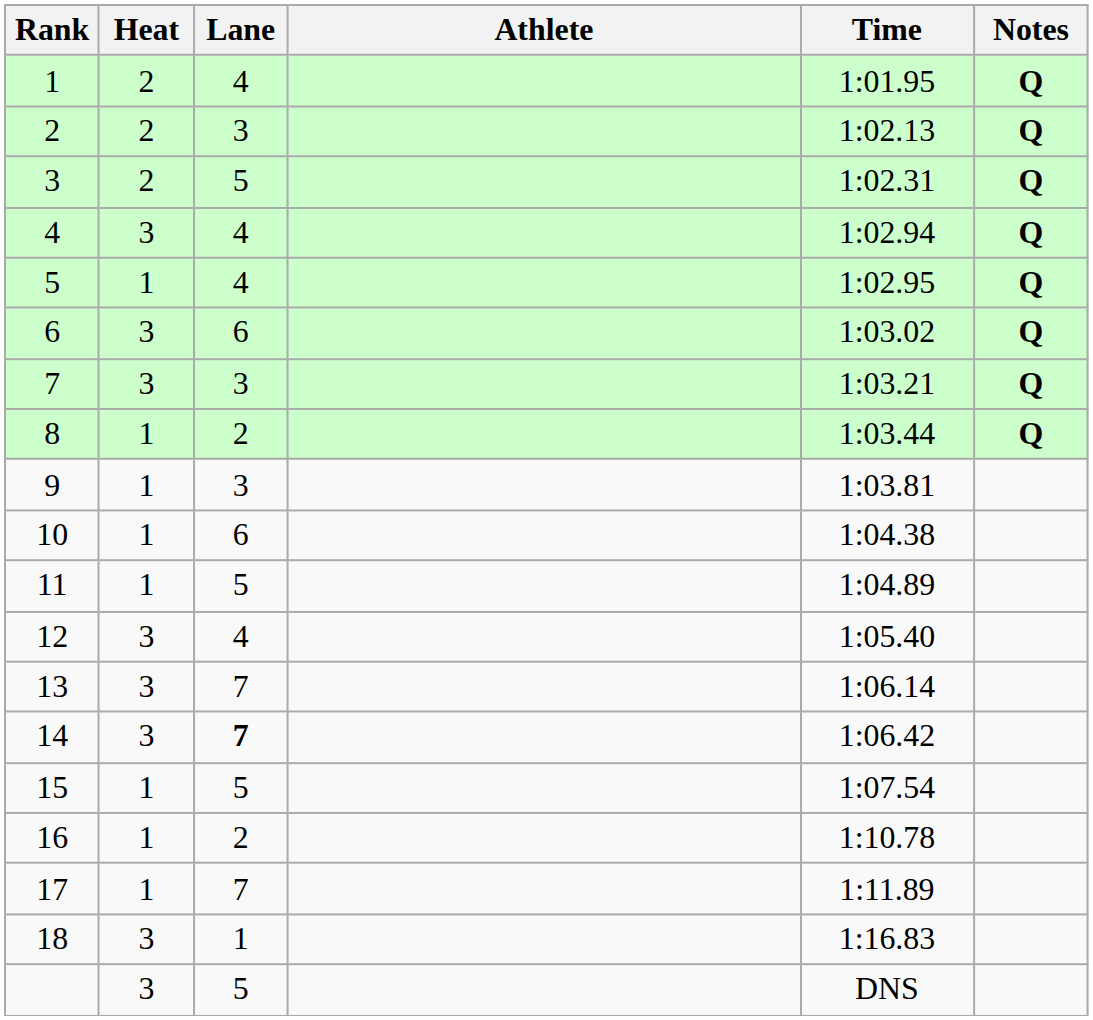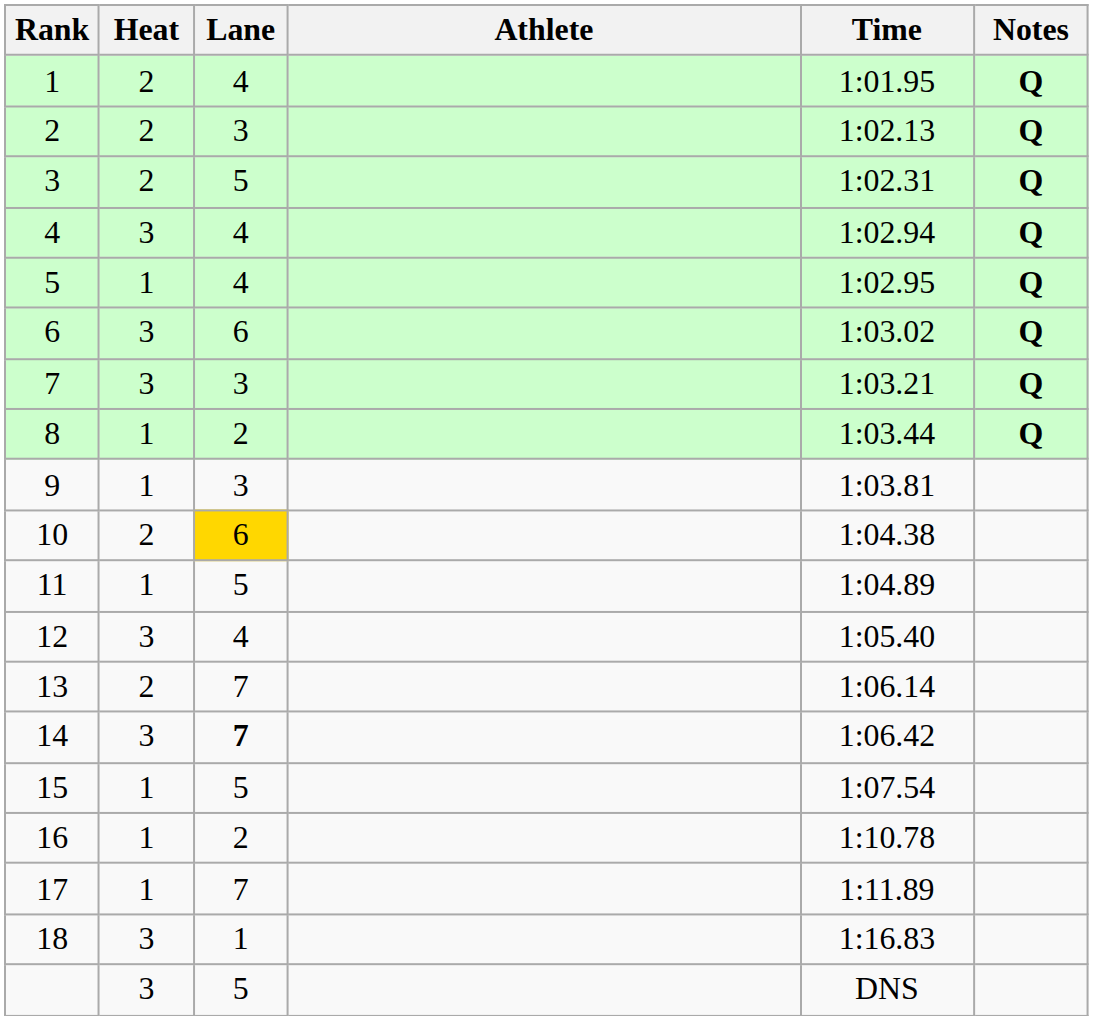10 | Heat: 1 -> 2
10 | Lane: no background -> gold background
13 | Heat: 3 -> 2
